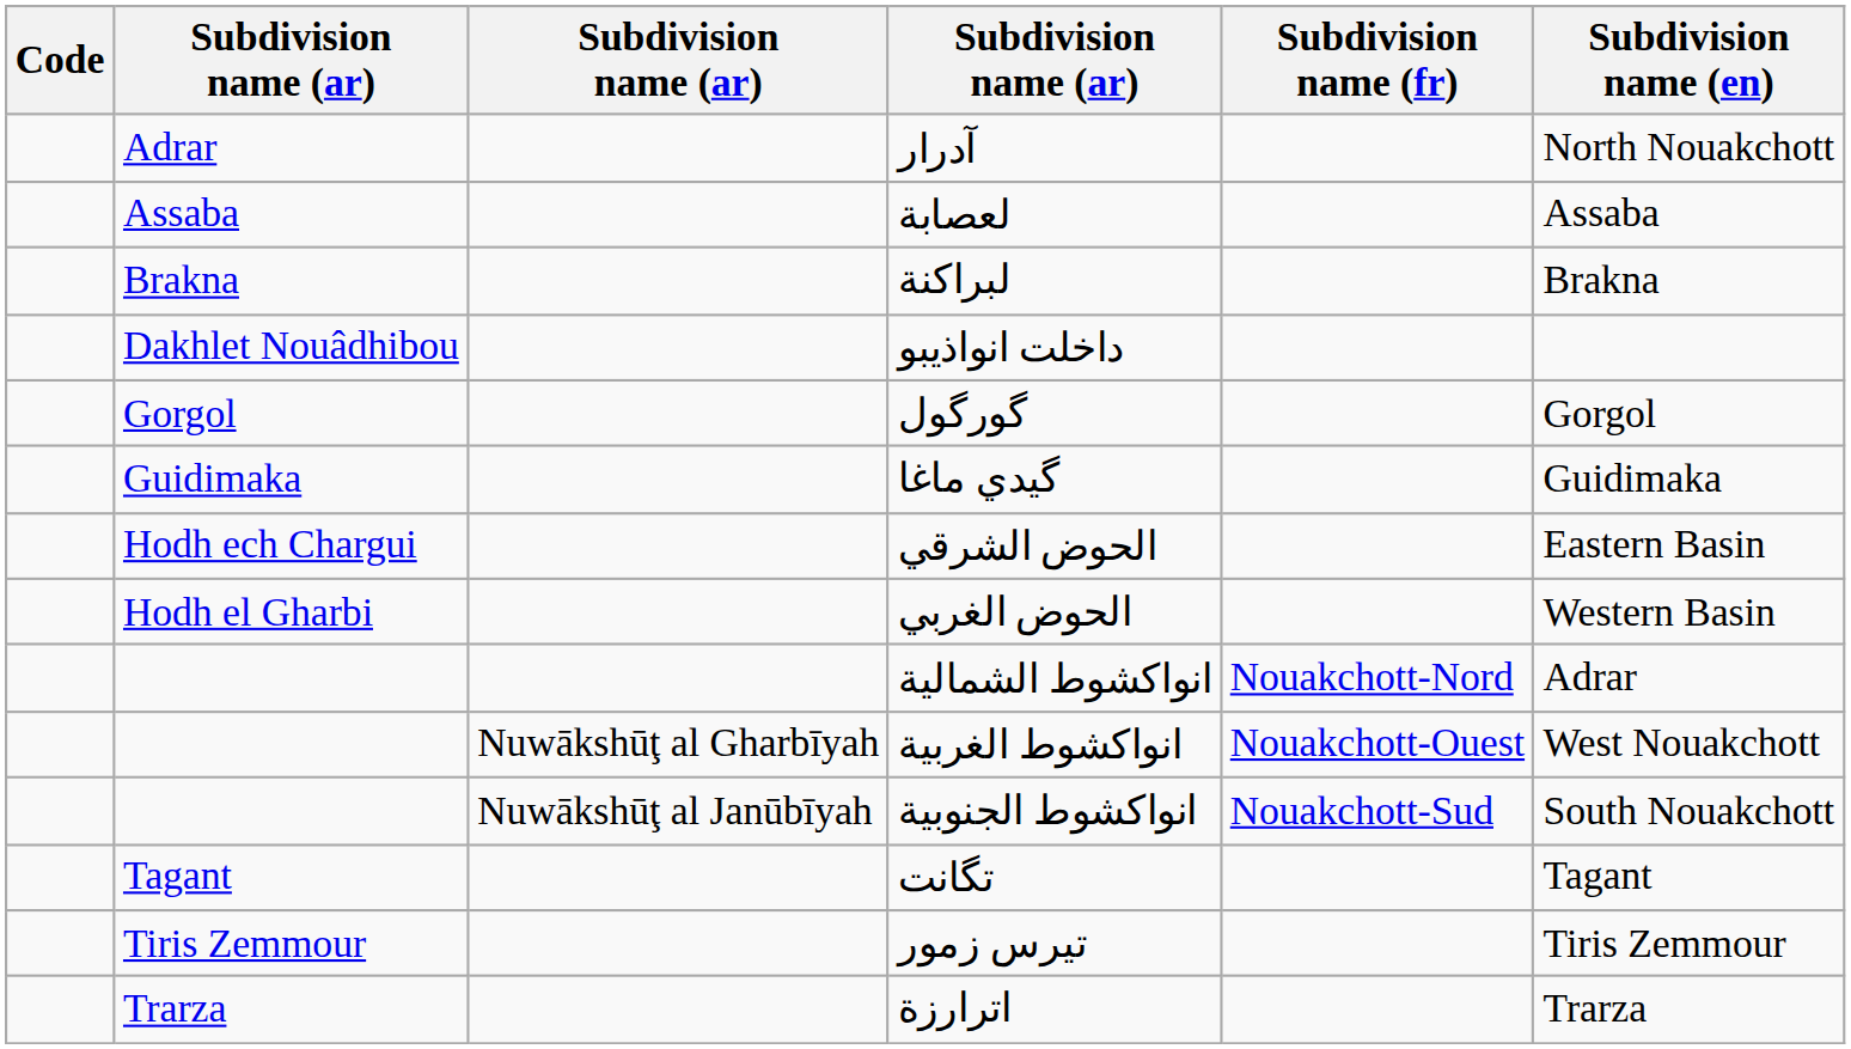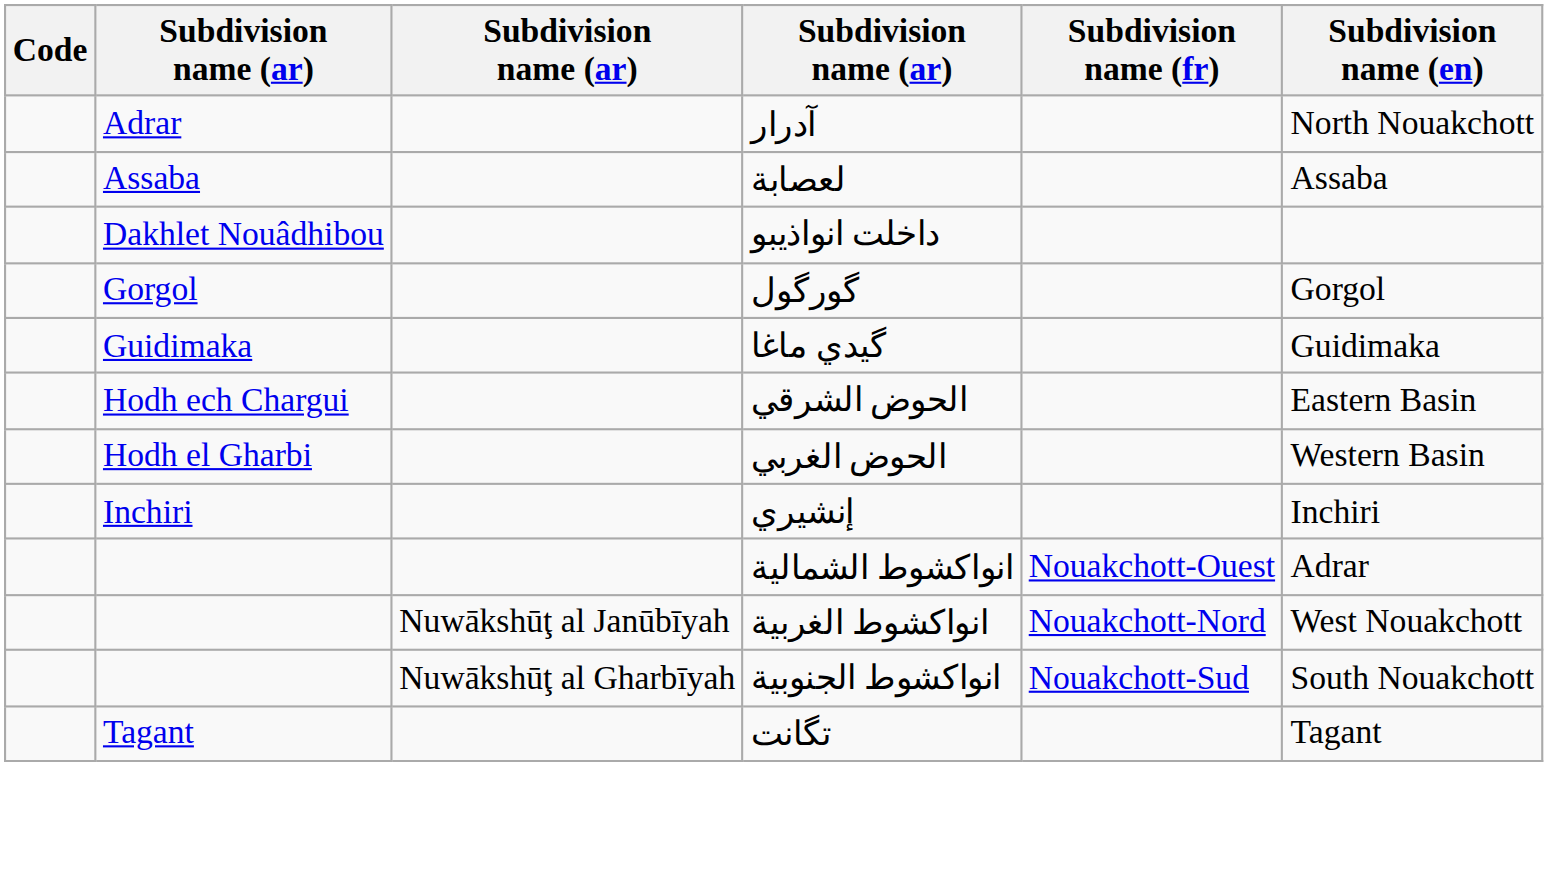- row: Brakna | لبراكنة | Brakna
+ row: Inchiri | إنشيري | Inchiri
انواكشوط الشمالية | Subdivision name (fr): Nouakchott-Nord -> Nouakchott-Ouest
انواكشوط الغربية | column 3: Nuwākshūţ al Gharbīyah -> Nuwākshūţ al Janūbīyah
انواكشوط الغربية | Subdivision name (fr): Nouakchott-Ouest -> Nouakchott-Nord
انواكشوط الجنوبية | column 3: Nuwākshūţ al Janūbīyah -> Nuwākshūţ al Gharbīyah
- row: Tiris Zemmour | تيرس زمور | Tiris Zemmour
- row: Trarza | اترارزة | Trarza
